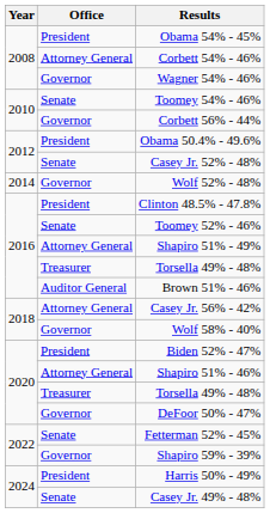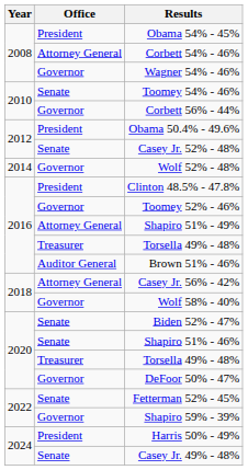Toomey 52% - 46% | Office: Senate -> Governor
Biden 52% - 47% | Office: President -> Senate
Shapiro 51% - 46% | Office: Attorney General -> Senate
